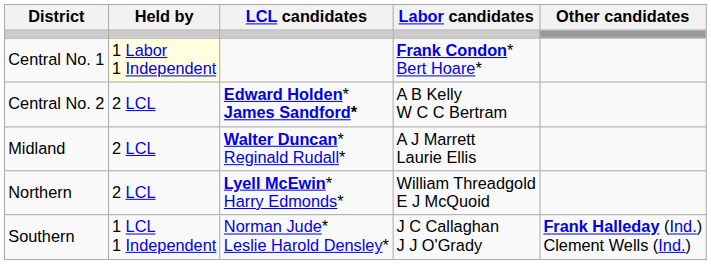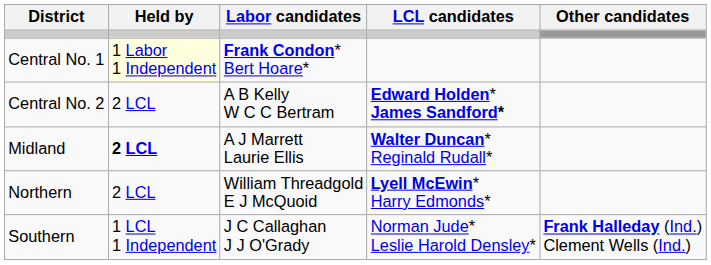columns swapped: Labor candidates <-> LCL candidates
Midland | Held by: normal -> bold
